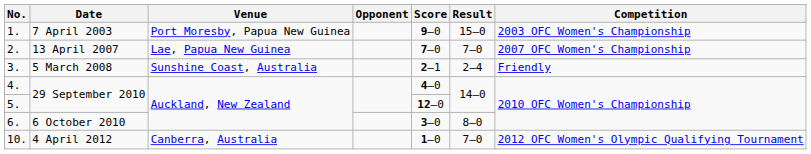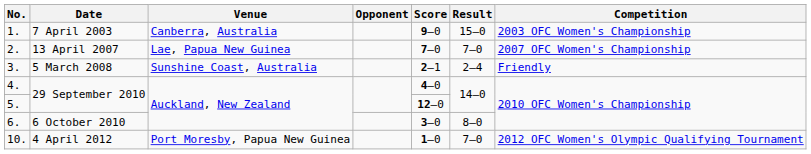1. | Venue: Port Moresby, Papua New Guinea -> Canberra, Australia
10. | Venue: Canberra, Australia -> Port Moresby, Papua New Guinea
